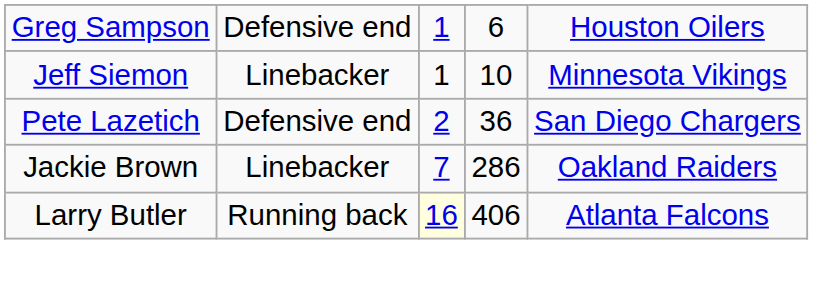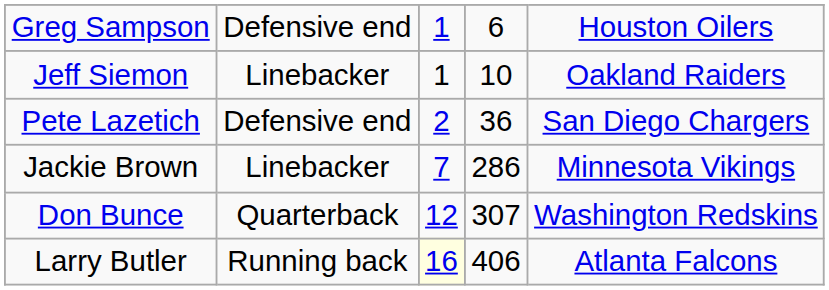Jeff Siemon | column 5: Minnesota Vikings -> Oakland Raiders
Jackie Brown | column 5: Oakland Raiders -> Minnesota Vikings
+ row: Don Bunce | Quarterback | 12 | 307 | Washington Redskins
